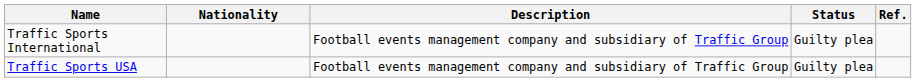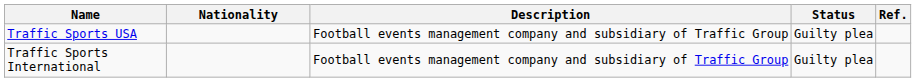rows swapped: Traffic Sports International <-> Traffic Sports USA
